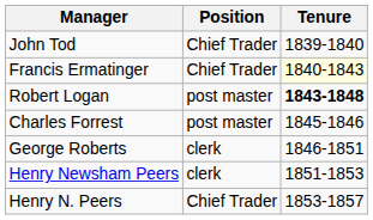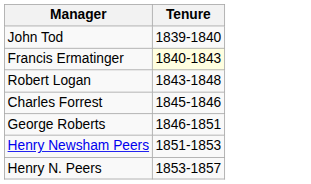- column: Position | Chief Trader | Chief Trader | post master | post master | clerk | clerk | Chief Trader
Robert Logan | Tenure: bold -> normal
